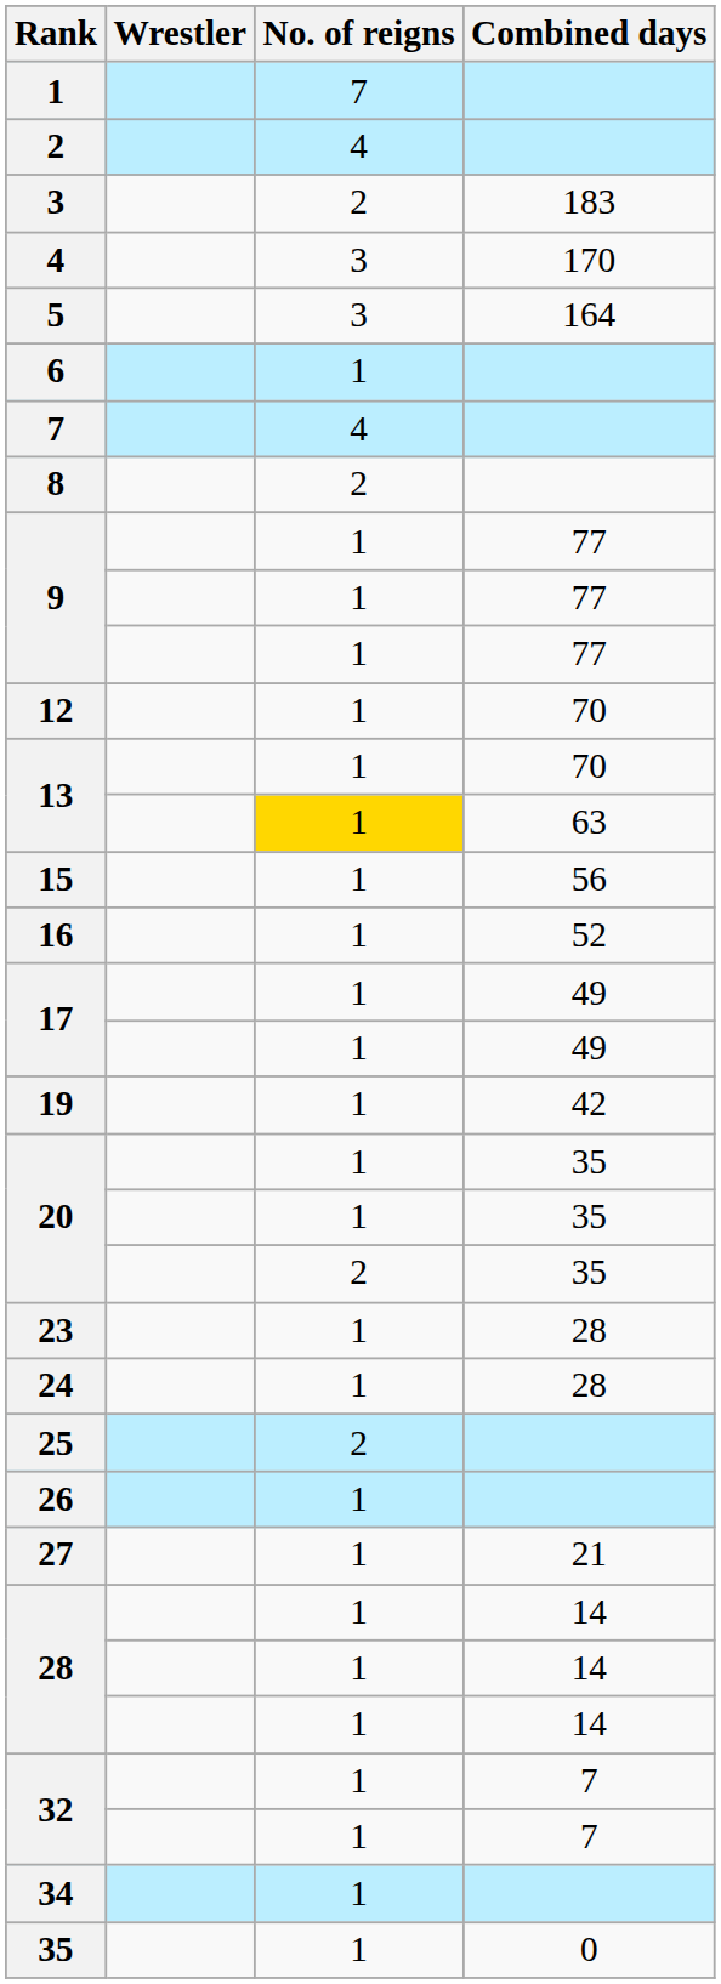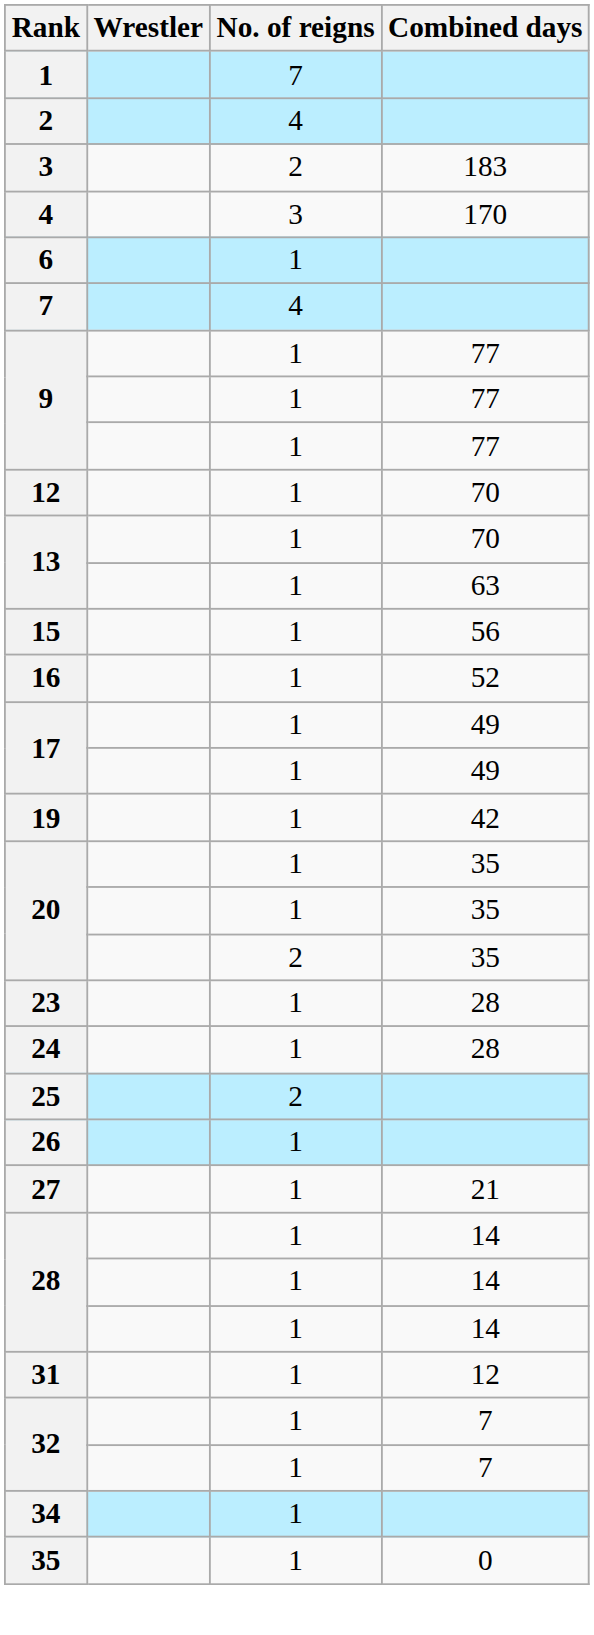- row: 5 | 3 | 164
- row: 8 | 2
13 / 63 | No. of reigns: gold background -> no background
+ row: 31 | 1 | 12
